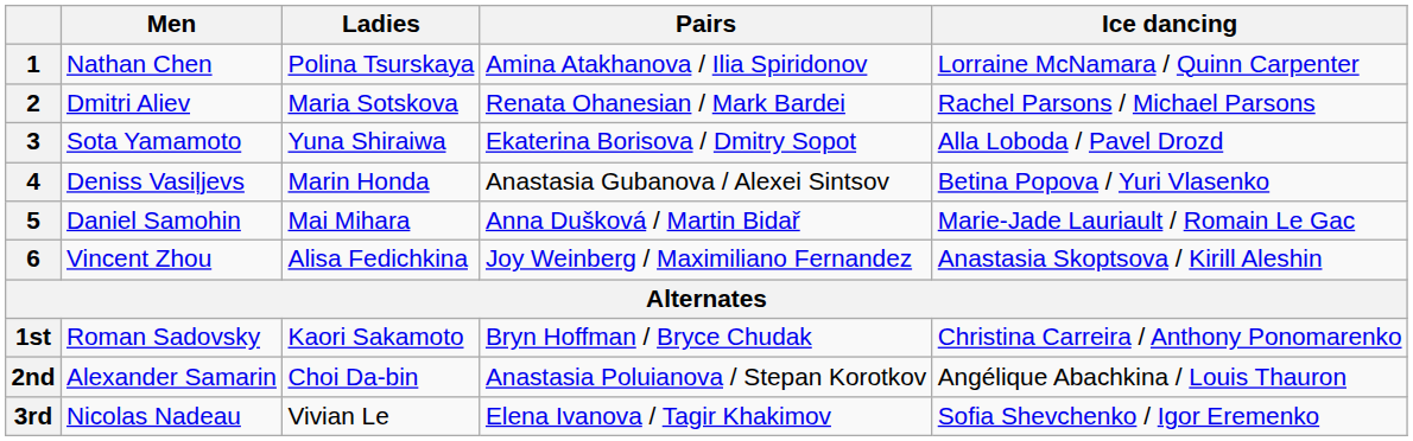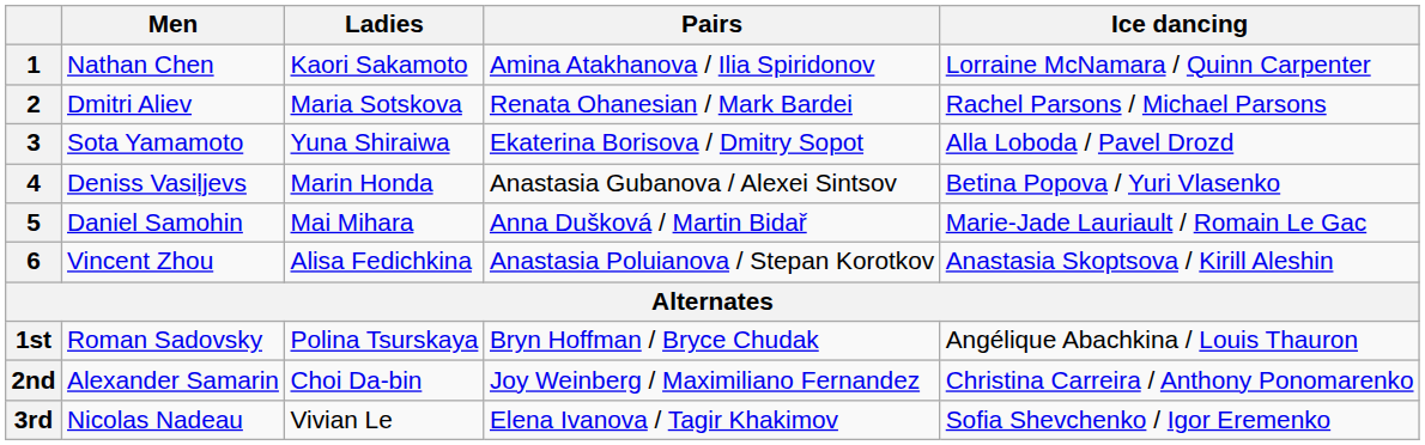1 | Ladies: Polina Tsurskaya -> Kaori Sakamoto
6 | Pairs: Joy Weinberg / Maximiliano Fernandez -> Anastasia Poluianova / Stepan Korotkov
1st | Ladies: Kaori Sakamoto -> Polina Tsurskaya
1st | Ice dancing: Christina Carreira / Anthony Ponomarenko -> Angélique Abachkina / Louis Thauron
2nd | Pairs: Anastasia Poluianova / Stepan Korotkov -> Joy Weinberg / Maximiliano Fernandez
2nd | Ice dancing: Angélique Abachkina / Louis Thauron -> Christina Carreira / Anthony Ponomarenko
